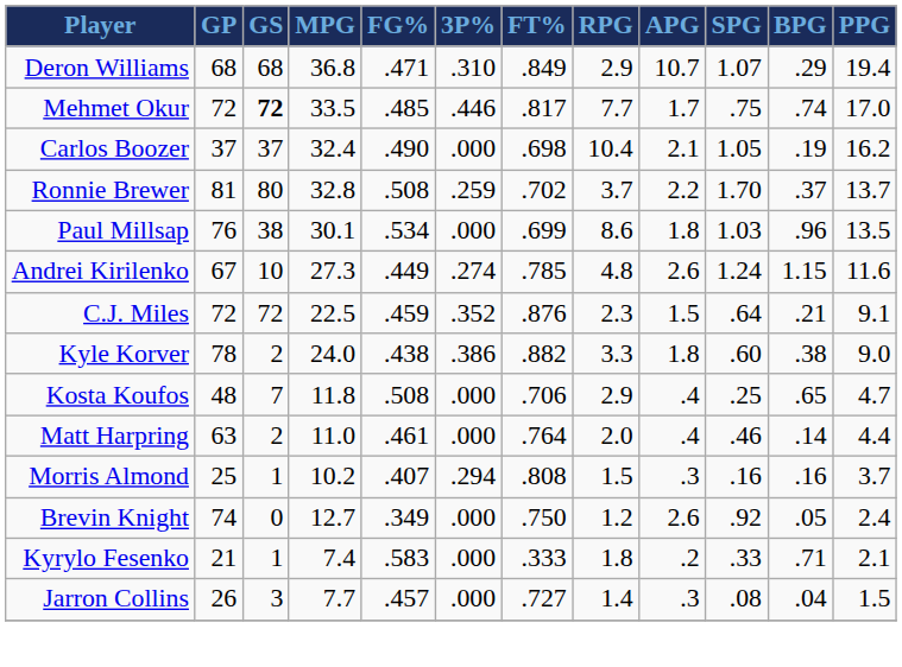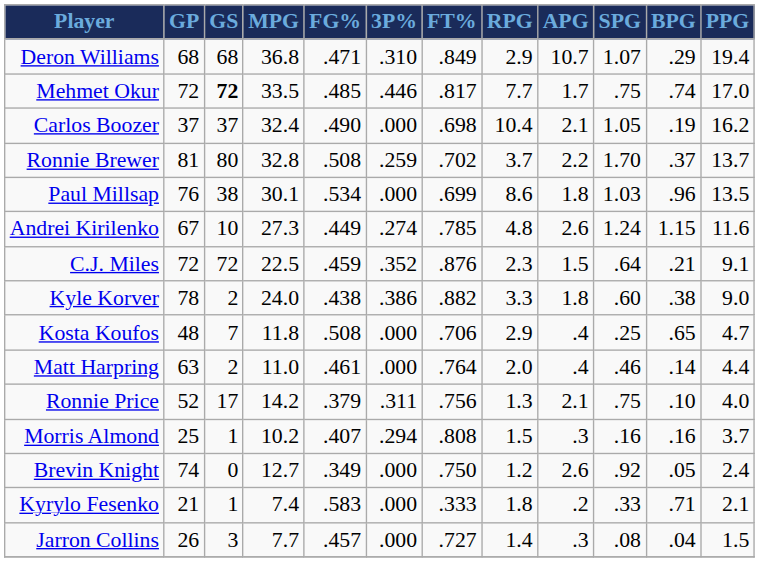+ row: Ronnie Price | 52 | 17 | 14.2 | .379 | .311 | .756 | 1.3 | 2.1 | .75 | .10 | 4.0
